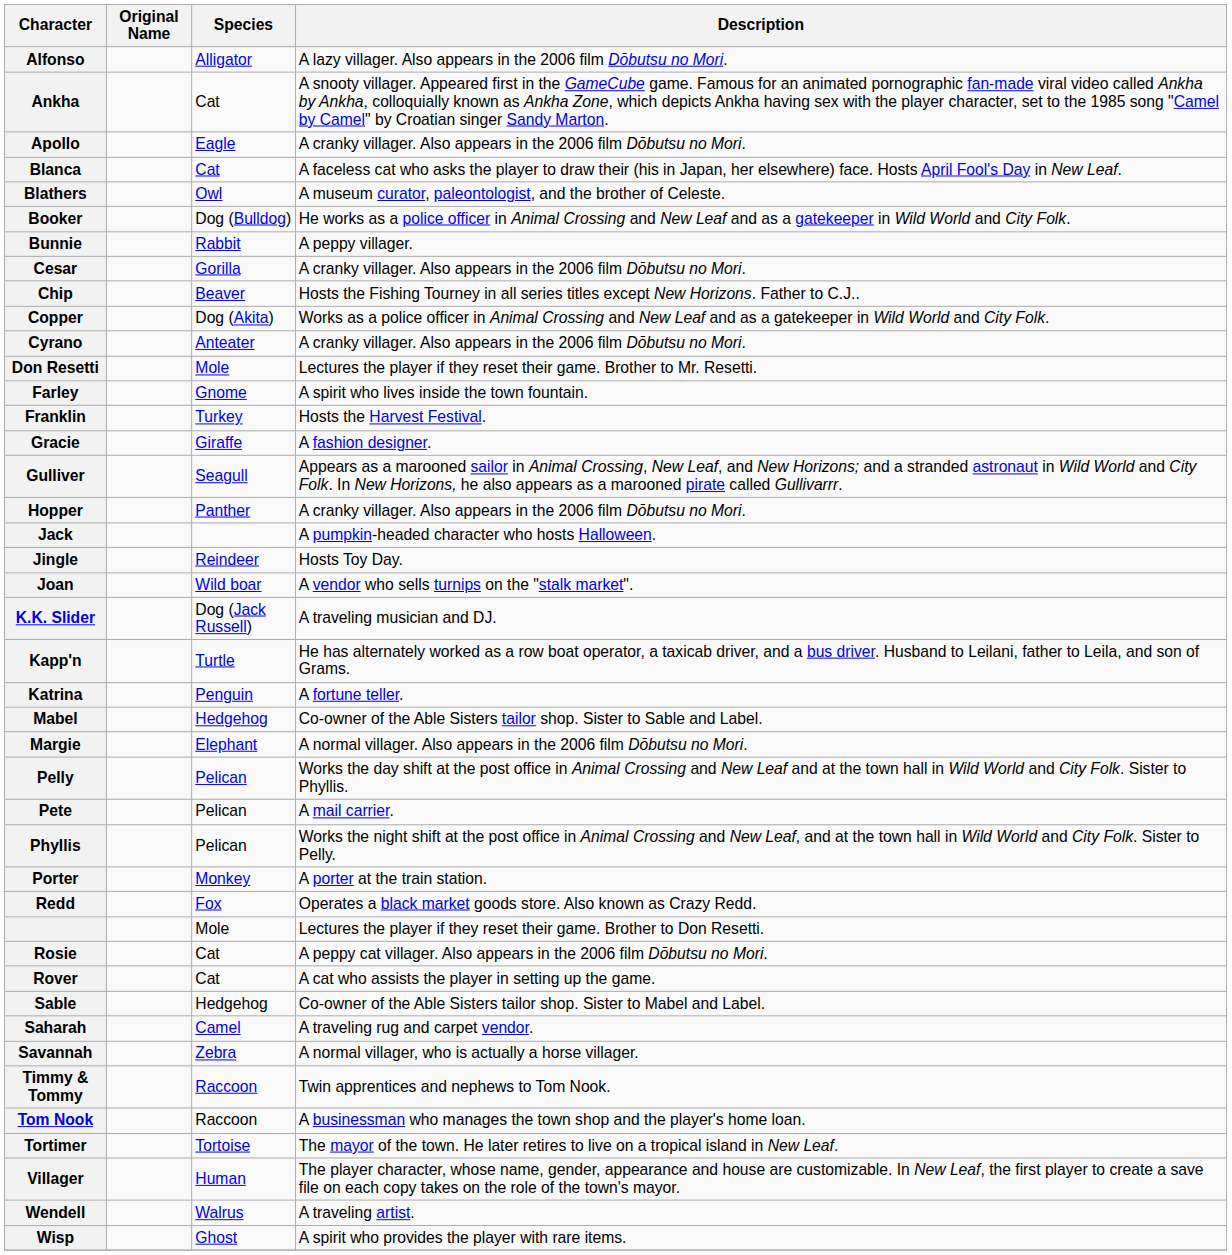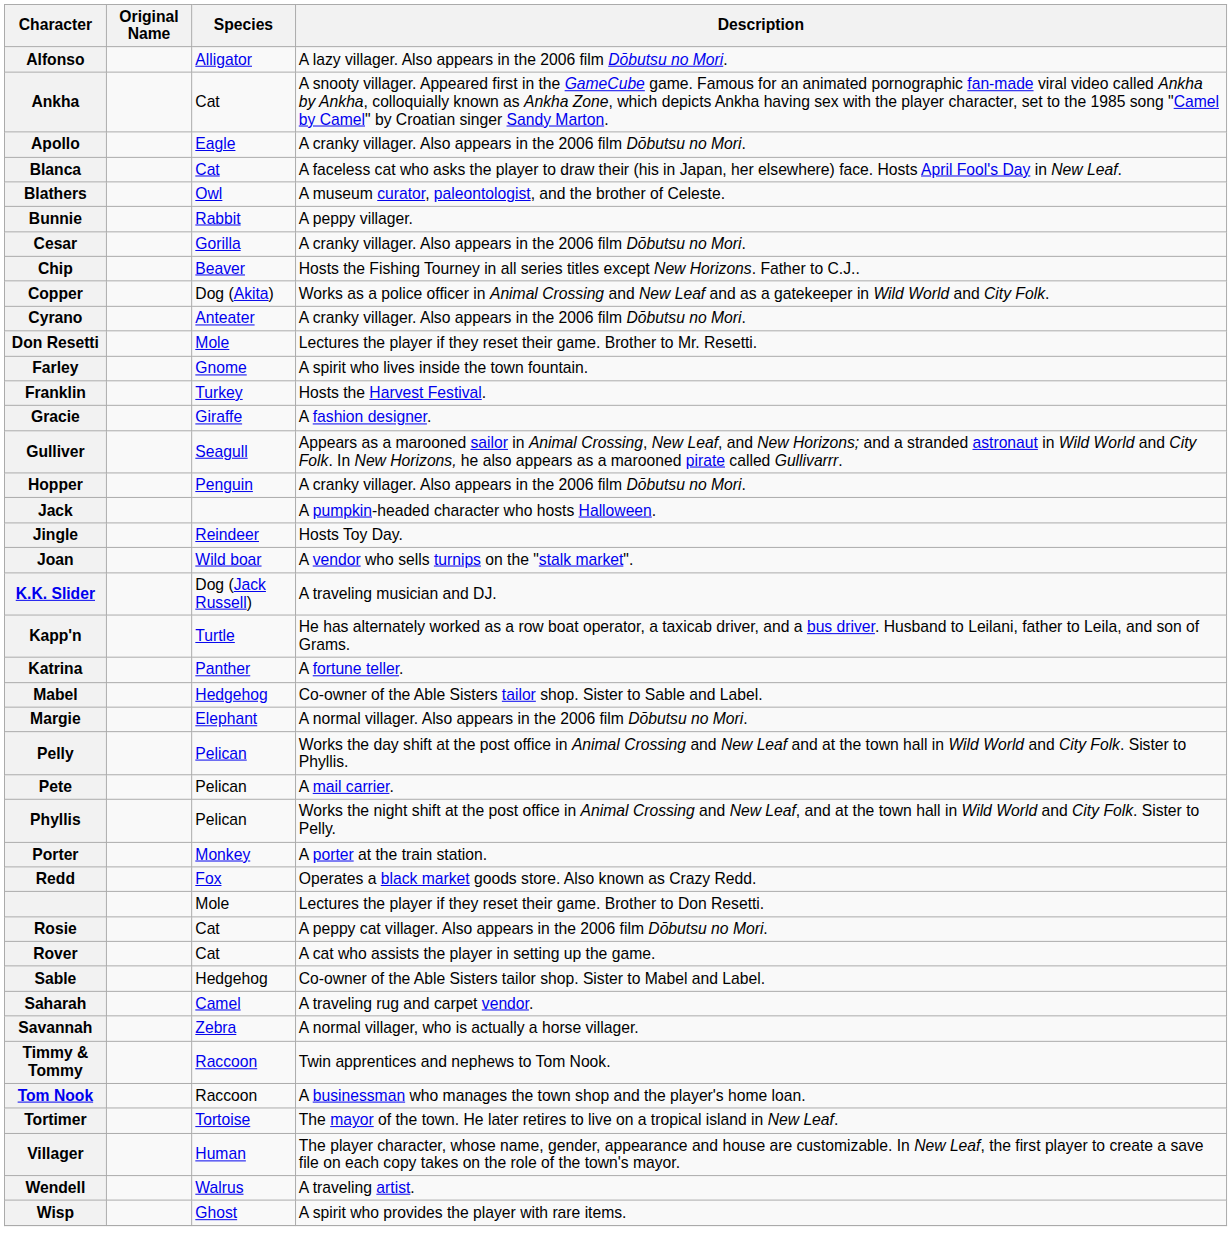- row: Booker | Dog (Bulldog) | He works as a police officer in Animal Crossing and New Leaf and as a gatekeeper in Wild World and City Folk.
Hopper | Species: Panther -> Penguin
Katrina | Species: Penguin -> Panther
